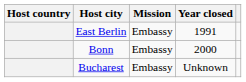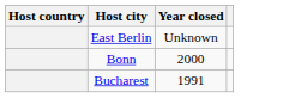- column: Mission | Embassy | Embassy | Embassy
East Berlin | Year closed: 1991 -> Unknown
Bucharest | Year closed: Unknown -> 1991
